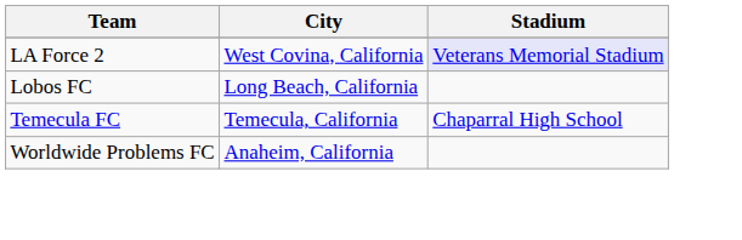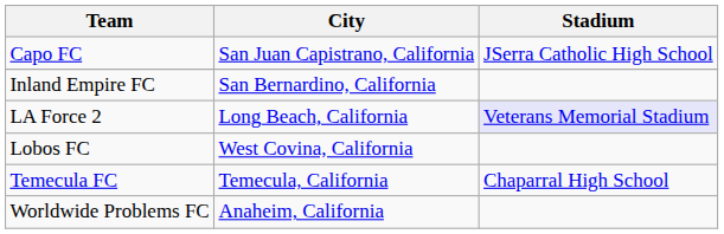+ row: Capo FC | San Juan Capistrano, California | JSerra Catholic High School
+ row: Inland Empire FC | San Bernardino, California
LA Force 2 | City: West Covina, California -> Long Beach, California
Lobos FC | City: Long Beach, California -> West Covina, California
